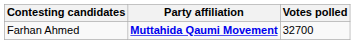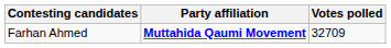Farhan Ahmed | Votes polled: 32700 -> 32709
